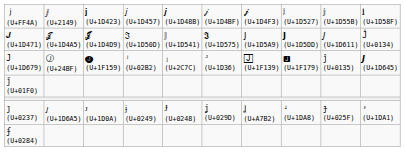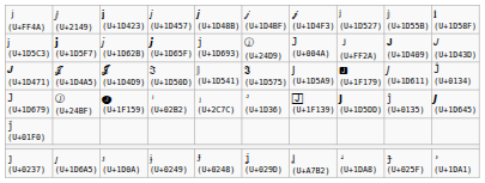+ row: 𝗃 (U+1D5C3) | 𝗷 (U+1D5F7) | 𝘫 (U+1D62B) | 𝙟 (U+1D65F) | 𝚓 (U+1D693) | ⓙ (U+24D9) | J (U+004A) | Ｊ (U+FF2A) | 𝐉 (U+1D409) | 𝐽 (U+1D43D)
𝑱 (U+1D471) | column 8: 𝗝 (U+1D5DD) -> 🅹 (U+1F179)
𝙹 (U+1D679) | column 8: 🅹 (U+1F179) -> 𝗝 (U+1D5DD)
- row: ʄ (U+0284)
